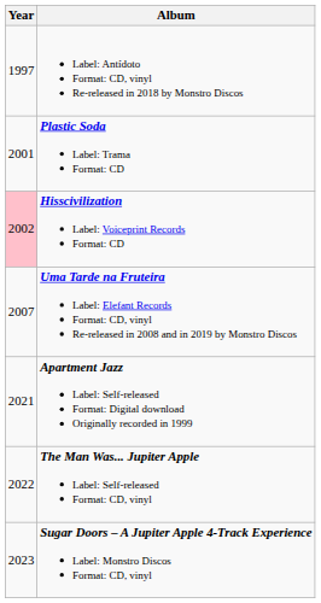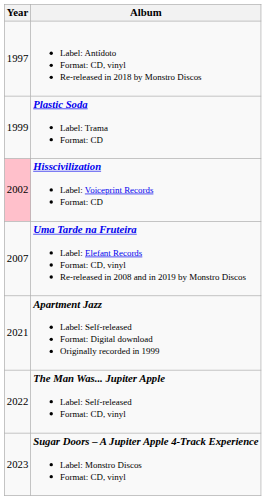Plastic Soda Label: Trama Format: CD | Year: 2001 -> 1999
